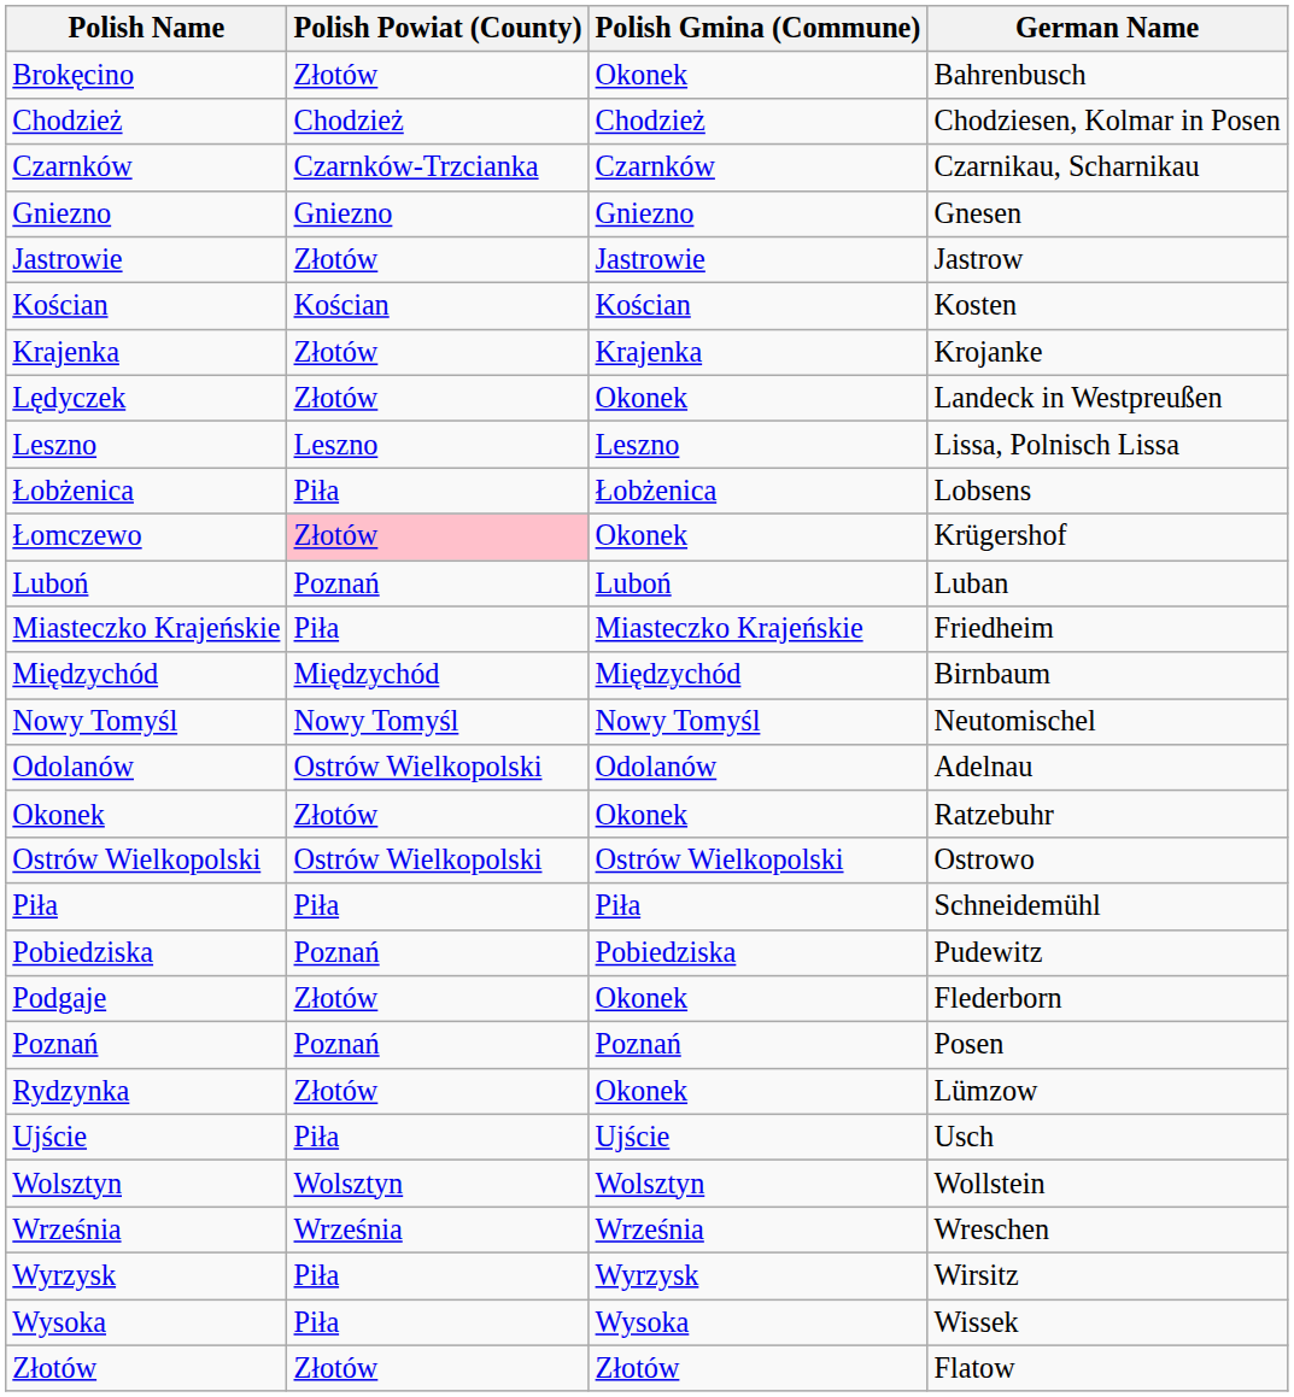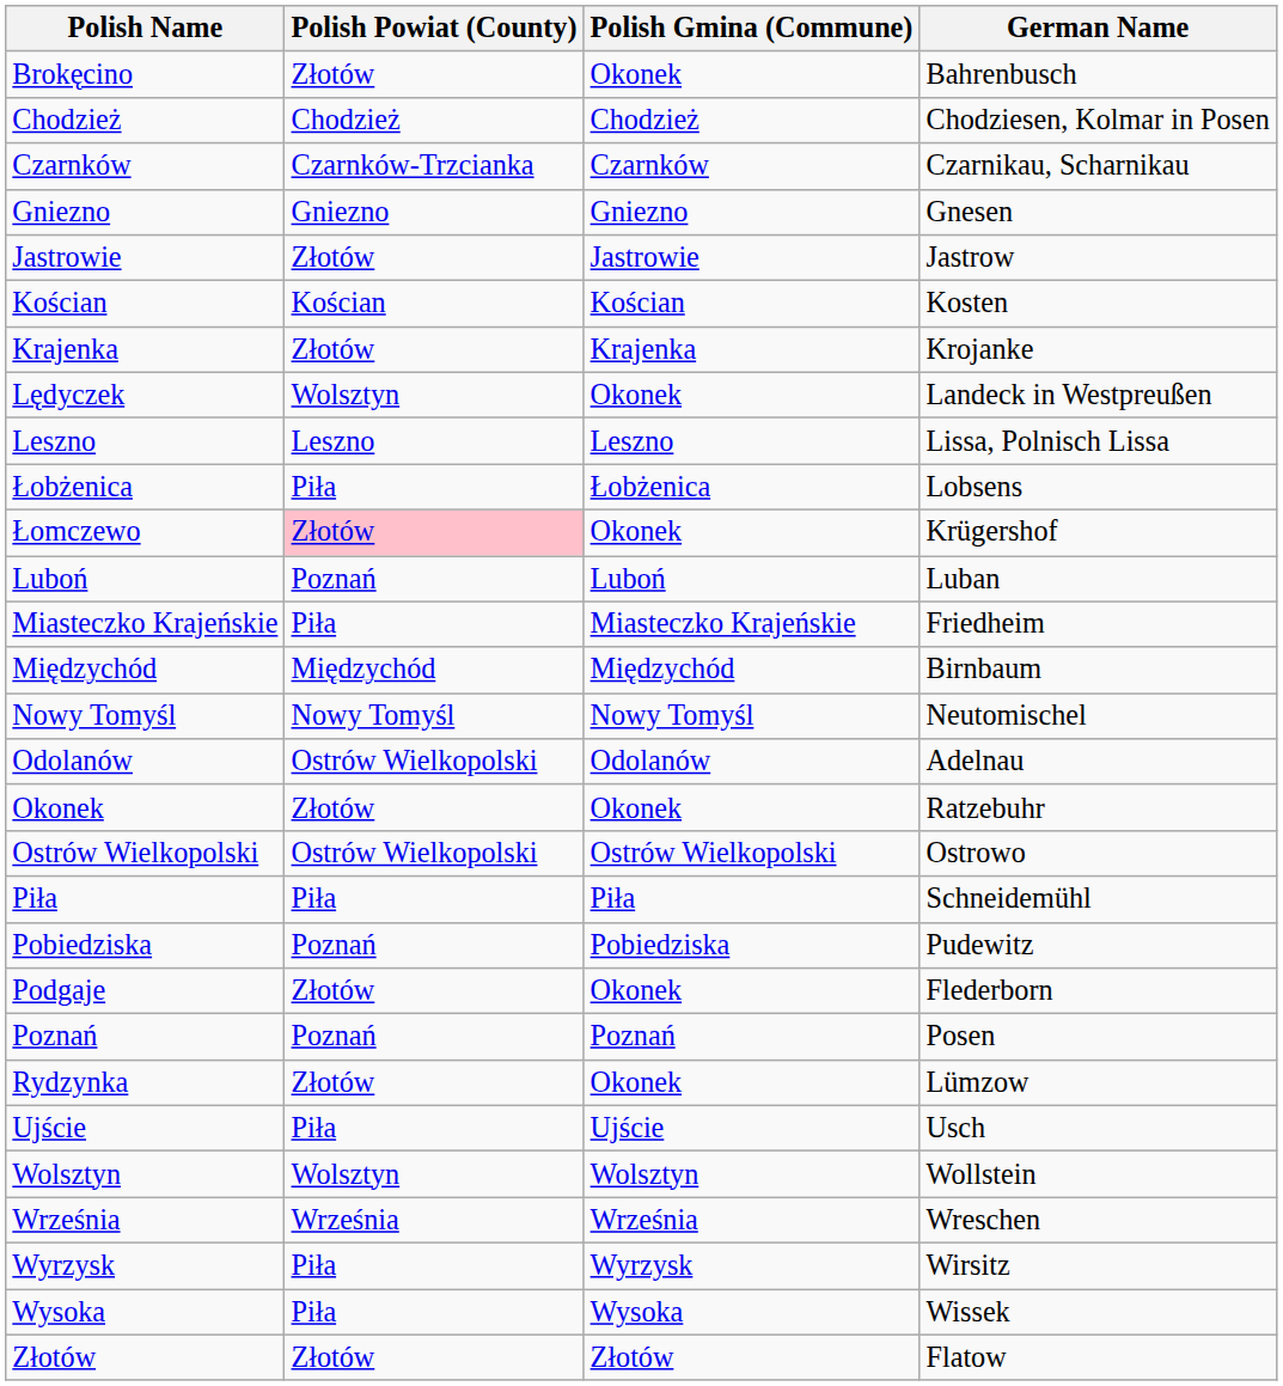Lędyczek | Polish Powiat (County): Złotów -> Wolsztyn
